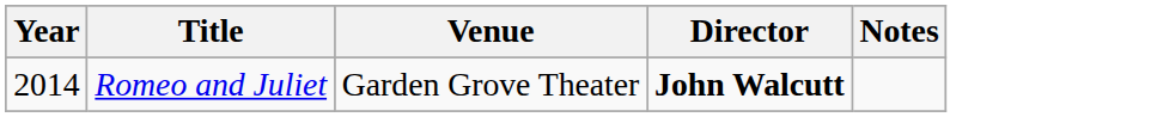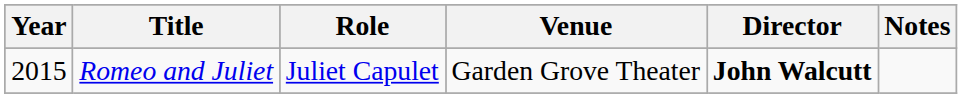+ column: Role | Juliet Capulet
Romeo and Juliet | Year: 2014 -> 2015
